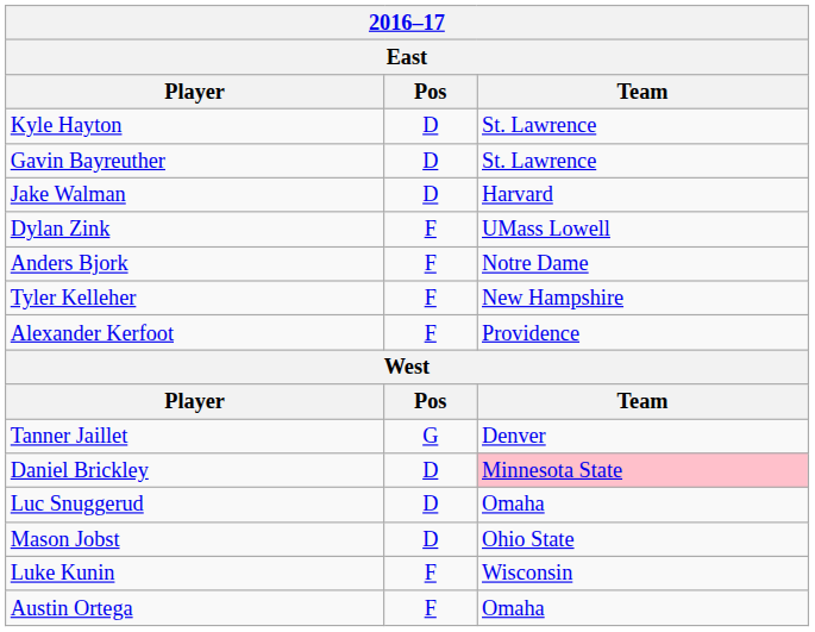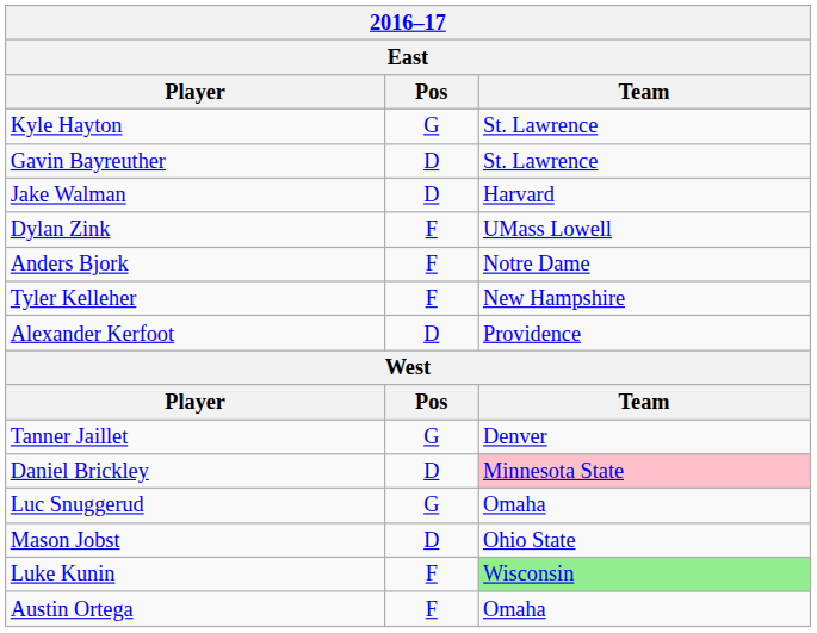Kyle Hayton | Pos: D -> G
Alexander Kerfoot | Pos: F -> D
Luc Snuggerud | Pos: D -> G
Luke Kunin | Team: no background -> lightgreen background
